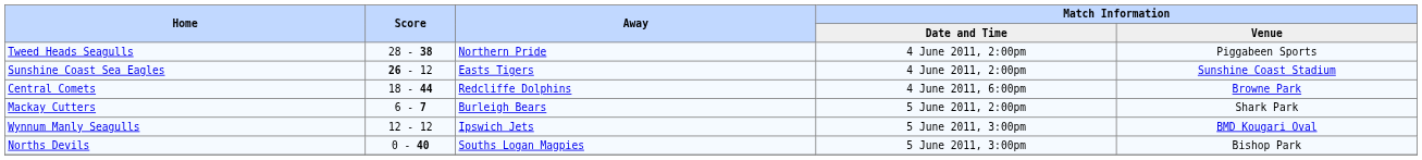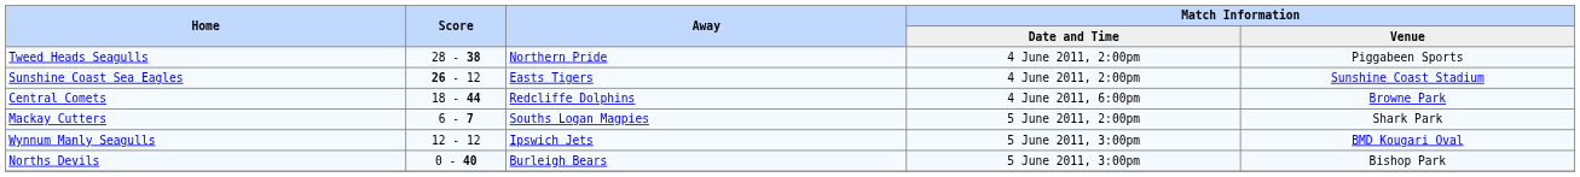Mackay Cutters | Away: Burleigh Bears -> Souths Logan Magpies
Norths Devils | Away: Souths Logan Magpies -> Burleigh Bears
